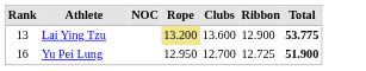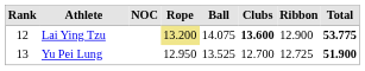+ column: Ball | 14.075 | 13.525
Lai Ying Tzu | Rank: 13 -> 12
Lai Ying Tzu | Clubs: normal -> bold
Yu Pei Lung | Rank: 16 -> 13
